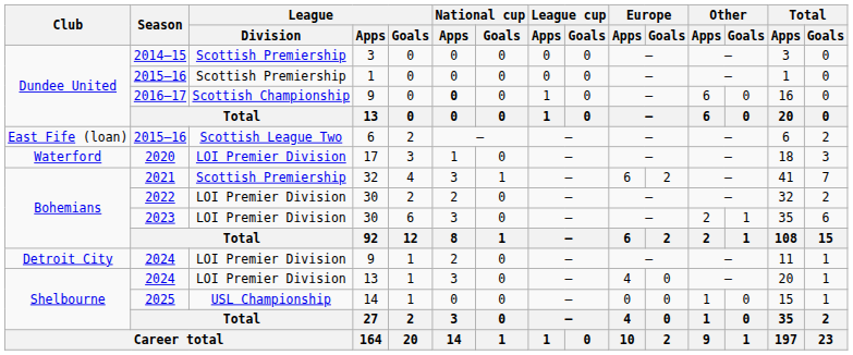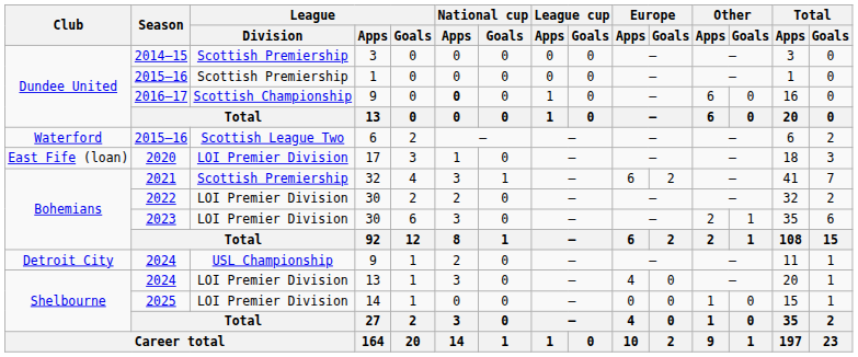2015–16 / 6 | Club: East Fife (loan) -> Waterford
2020 | Club: Waterford -> East Fife (loan)
2024 / 9 | League / Division: LOI Premier Division -> USL Championship
2025 | League / Division: USL Championship -> LOI Premier Division
